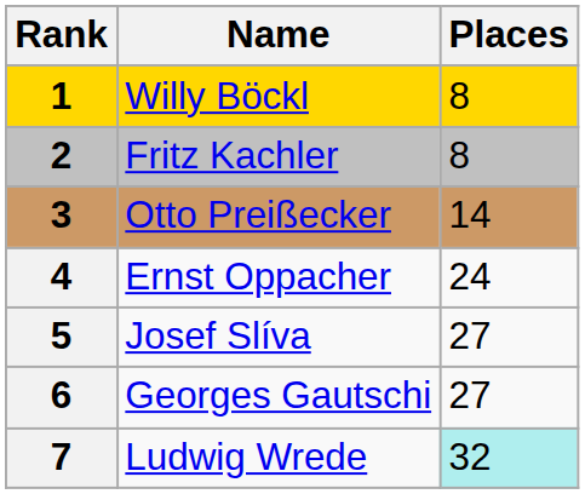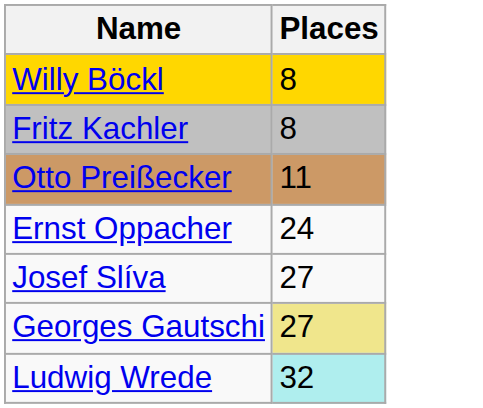- column: Rank | 1 | 2 | 3 | 4 | 5 | 6 | 7
Otto Preißecker | Places: 14 -> 11
Georges Gautschi | Places: no background -> khaki background
